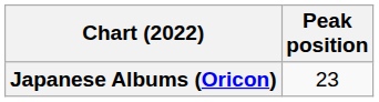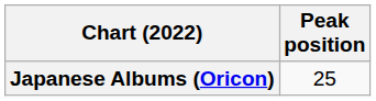Japanese Albums (Oricon) | Peak position: 23 -> 25
